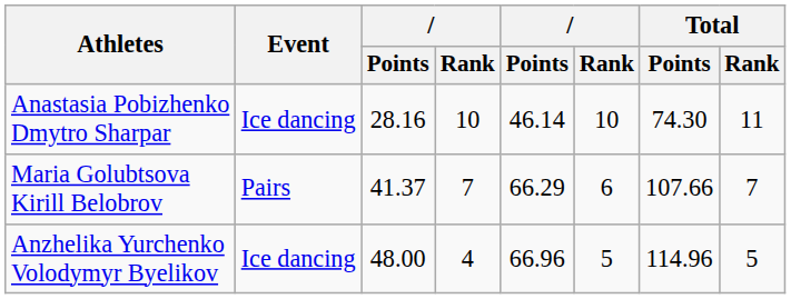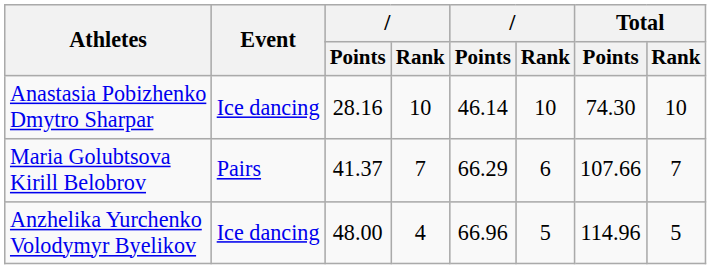Anastasia Pobizhenko Dmytro Sharpar | Total / Rank: 11 -> 10
